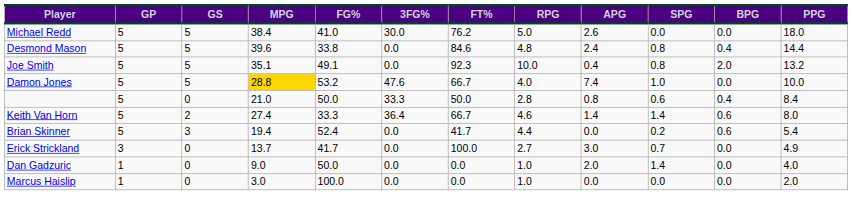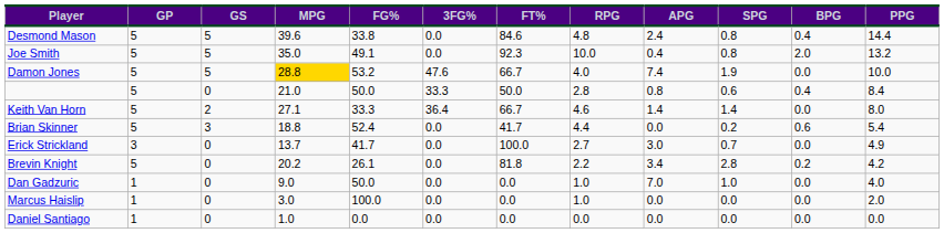- row: Michael Redd | 5 | 5 | 38.4 | 41.0 | 30.0 | 76.2 | 5.0 | 2.6 | 0.0 | 0.0 | 18.0
Joe Smith | MPG: 35.1 -> 35.0
Damon Jones | SPG: 1.0 -> 1.9
Keith Van Horn | MPG: 27.4 -> 27.1
Keith Van Horn | BPG: 0.6 -> 0.0
Brian Skinner | MPG: 19.4 -> 18.8
+ row: Brevin Knight | 5 | 0 | 20.2 | 26.1 | 0.0 | 81.8 | 2.2 | 3.4 | 2.8 | 0.2 | 4.2
Dan Gadzuric | APG: 2.0 -> 7.0
Dan Gadzuric | SPG: 1.4 -> 1.0
+ row: Daniel Santiago | 1 | 0 | 1.0 | 0.0 | 0.0 | 0.0 | 0.0 | 0.0 | 0.0 | 0.0 | 0.0
